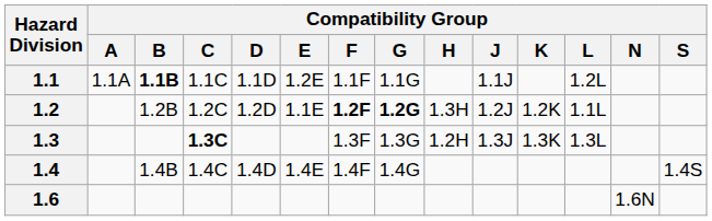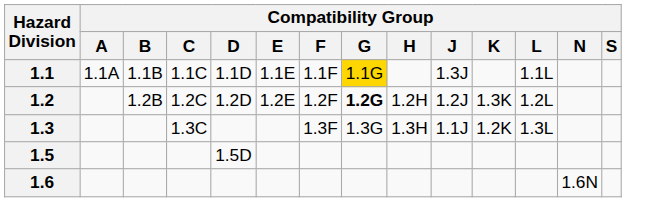1.1 | Compatibility Group / B: bold -> normal
1.1 | Compatibility Group / E: 1.2E -> 1.1E
1.1 | Compatibility Group / G: no background -> gold background
1.1 | Compatibility Group / J: 1.1J -> 1.3J
1.1 | Compatibility Group / L: 1.2L -> 1.1L
1.2 | Compatibility Group / E: 1.1E -> 1.2E
1.2 | Compatibility Group / F: bold -> normal
1.2 | Compatibility Group / H: 1.3H -> 1.2H
1.2 | Compatibility Group / K: 1.2K -> 1.3K
1.2 | Compatibility Group / L: 1.1L -> 1.2L
1.3 | Compatibility Group / C: bold -> normal
1.3 | Compatibility Group / H: 1.2H -> 1.3H
1.3 | Compatibility Group / J: 1.3J -> 1.1J
1.3 | Compatibility Group / K: 1.3K -> 1.2K
- row: 1.4 | 1.4B | 1.4C | 1.4D | 1.4E | 1.4F | 1.4G | 1.4S
+ row: 1.5 | 1.5D
